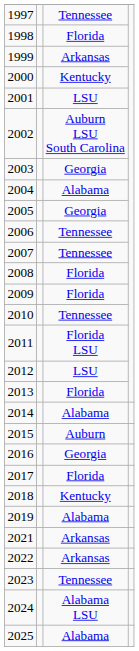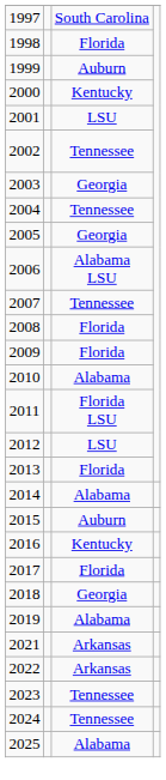1997 | column 3: Tennessee -> South Carolina
1999 | column 3: Arkansas -> Auburn
2002 | column 3: Auburn LSU South Carolina -> Tennessee
2004 | column 3: Alabama -> Tennessee
2006 | column 3: Tennessee -> Alabama LSU
2010 | column 3: Tennessee -> Alabama
2016 | column 3: Georgia -> Kentucky
2018 | column 3: Kentucky -> Georgia
2024 | column 3: Alabama LSU -> Tennessee
